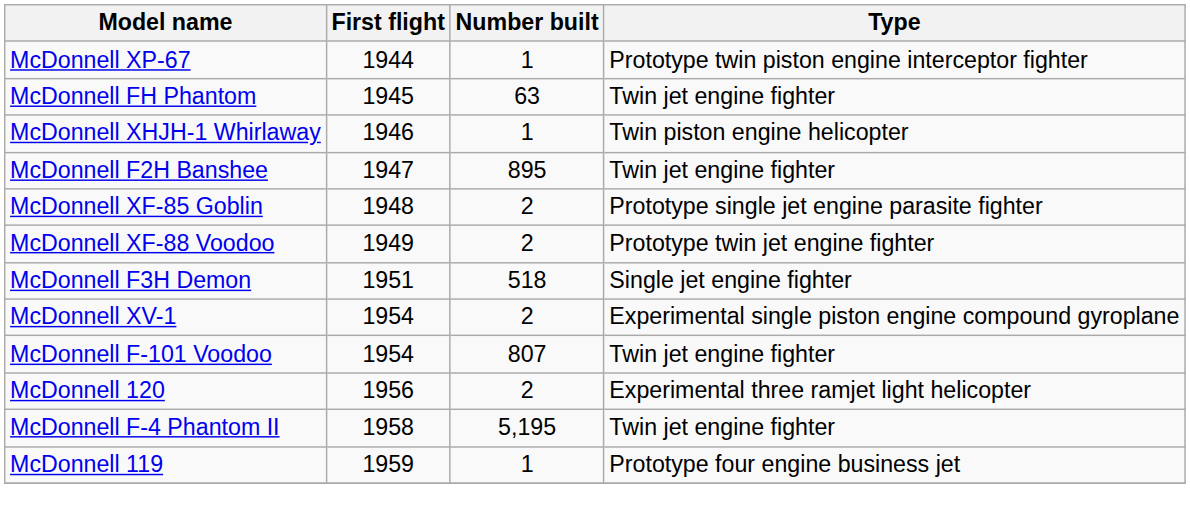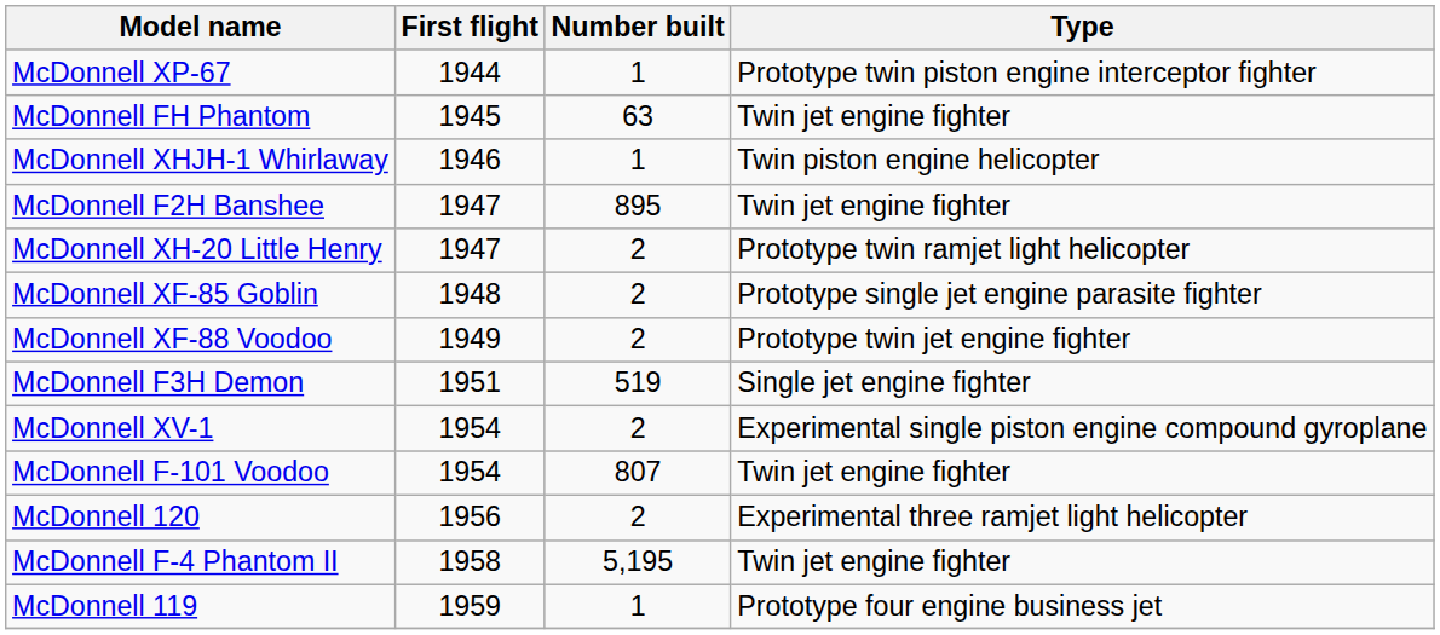+ row: McDonnell XH-20 Little Henry | 1947 | 2 | Prototype twin ramjet light helicopter
McDonnell F3H Demon | Number built: 518 -> 519
